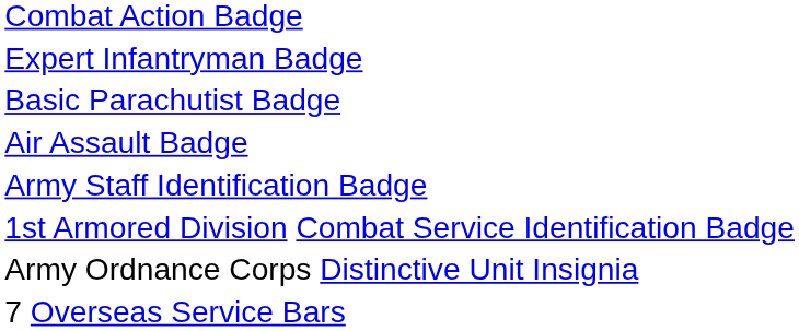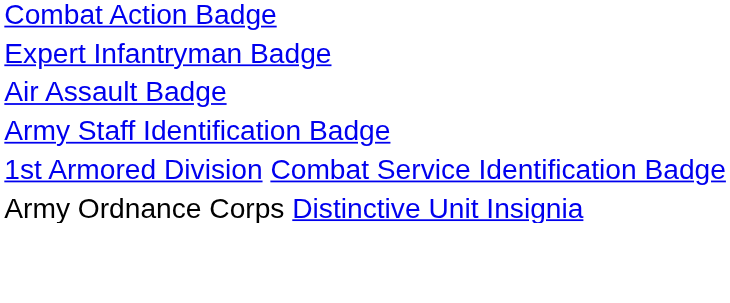- row: Basic Parachutist Badge
- row: 7 Overseas Service Bars
